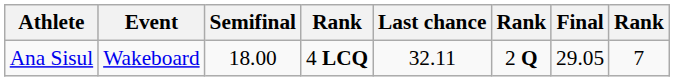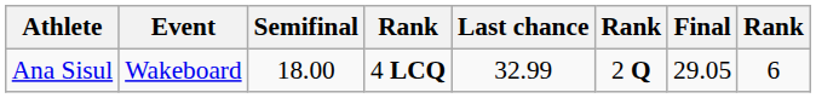Ana Sisul | Last chance: 32.11 -> 32.99
Ana Sisul | column 8: 7 -> 6
